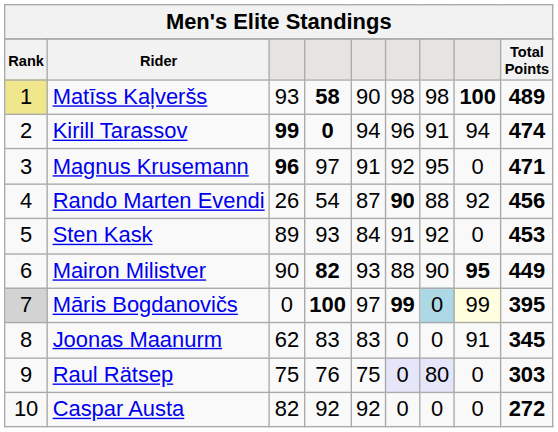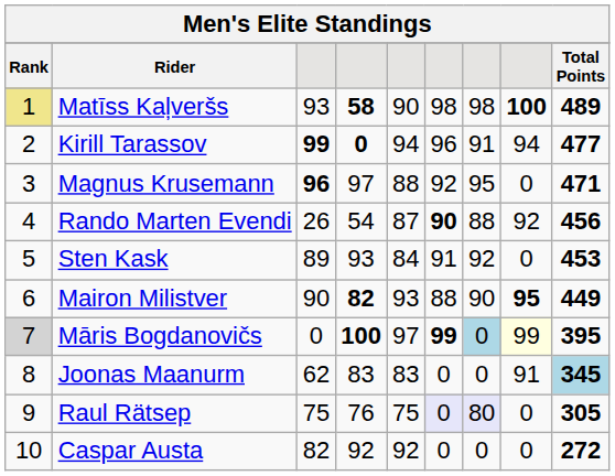Kirill Tarassov | Total Points: 474 -> 477
Magnus Krusemann | column 5: 91 -> 88
Joonas Maanurm | Total Points: no background -> lightblue background
Raul Rätsep | Total Points: 303 -> 305
